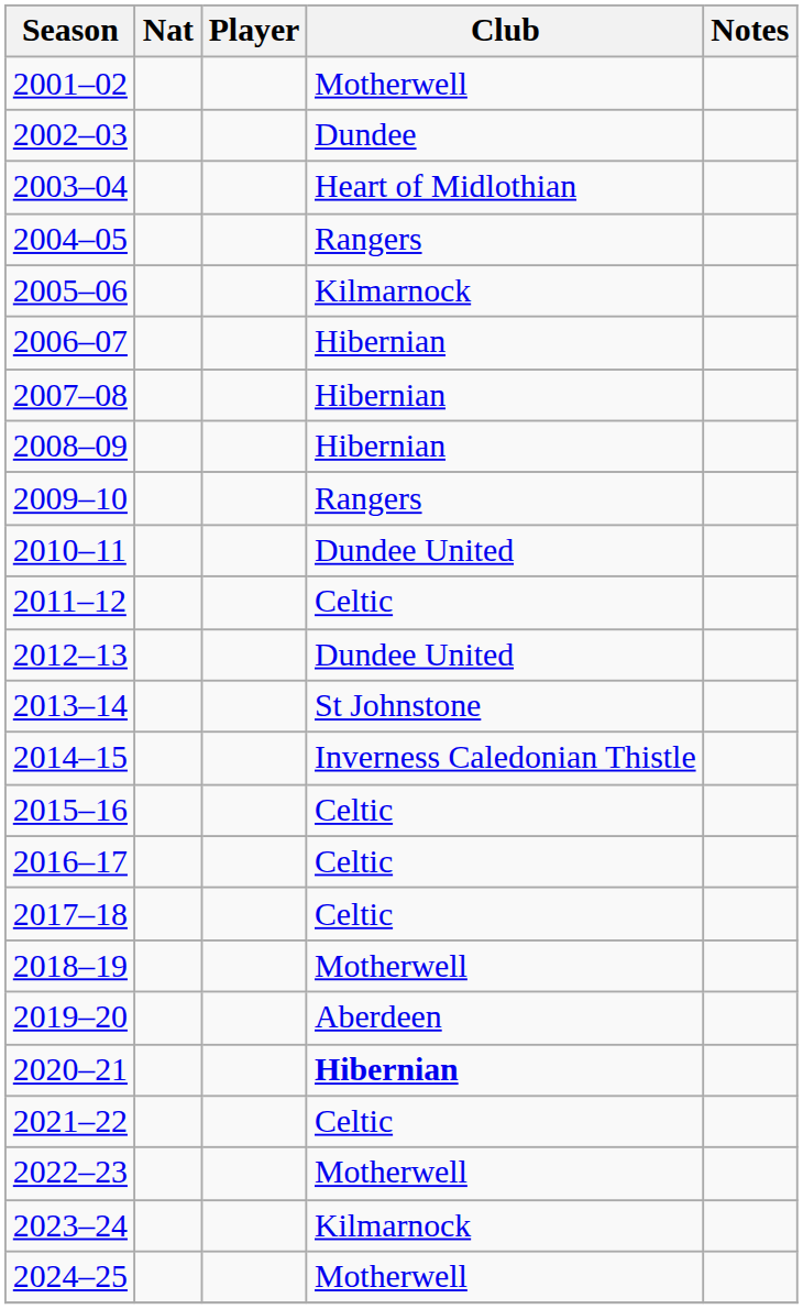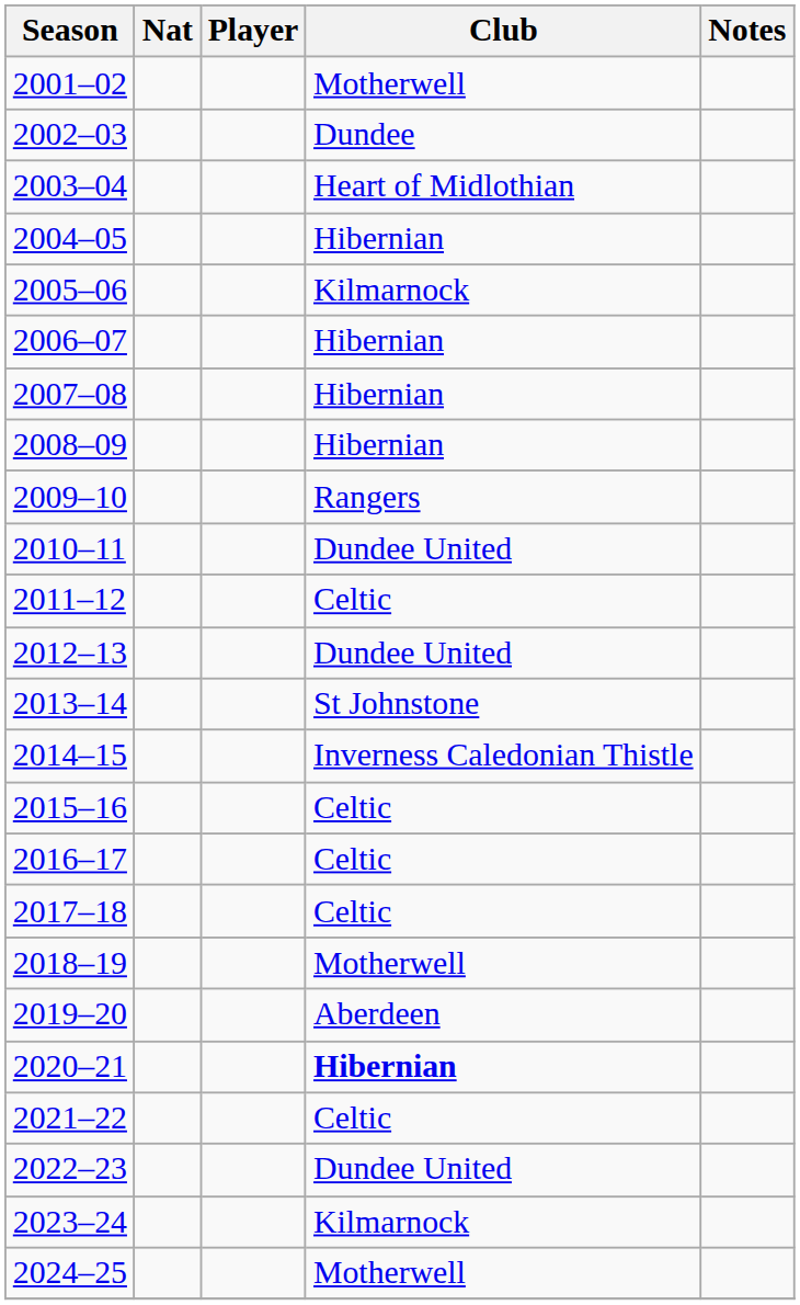2004–05 | Club: Rangers -> Hibernian
2022–23 | Club: Motherwell -> Dundee United
